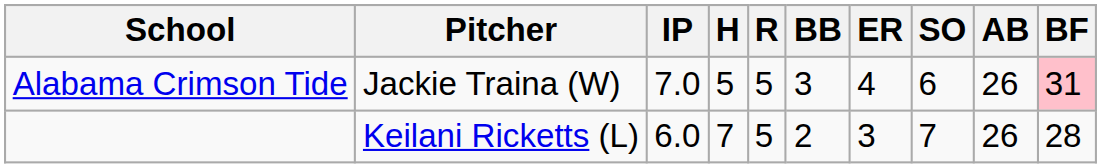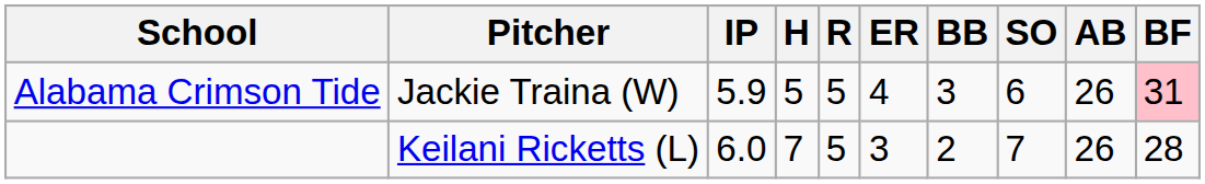columns swapped: ER <-> BB
Alabama Crimson Tide | IP: 7.0 -> 5.9
